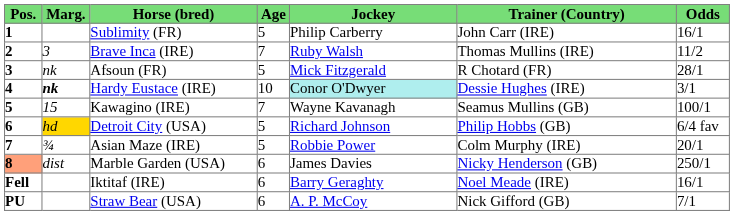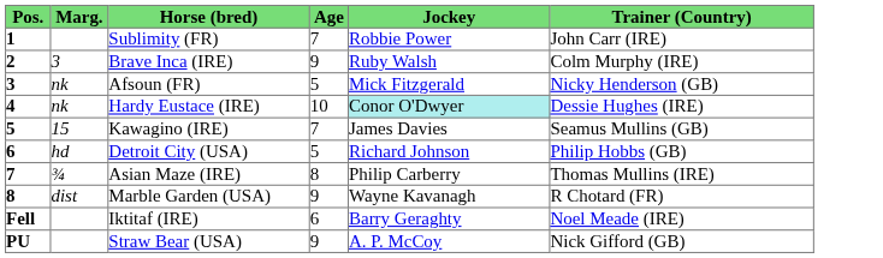- column: Odds | 16/1 | 11/2 | 28/1 | 3/1 | 100/1 | 6/4 fav | 20/1 | 250/1 | 16/1 | 7/1
Sublimity (FR) | Age: 5 -> 7
Sublimity (FR) | Jockey: Philip Carberry -> Robbie Power
Brave Inca (IRE) | Age: 7 -> 9
Brave Inca (IRE) | Trainer (Country): Thomas Mullins (IRE) -> Colm Murphy (IRE)
Afsoun (FR) | Trainer (Country): R Chotard (FR) -> Nicky Henderson (GB)
Hardy Eustace (IRE) | Marg.: bold -> normal
Kawagino (IRE) | Jockey: Wayne Kavanagh -> James Davies
Detroit City (USA) | Marg.: gold background -> no background
Asian Maze (IRE) | Age: 5 -> 8
Asian Maze (IRE) | Jockey: Robbie Power -> Philip Carberry
Asian Maze (IRE) | Trainer (Country): Colm Murphy (IRE) -> Thomas Mullins (IRE)
Marble Garden (USA) | Pos.: lightsalmon background -> no background
Marble Garden (USA) | Age: 6 -> 9
Marble Garden (USA) | Jockey: James Davies -> Wayne Kavanagh
Marble Garden (USA) | Trainer (Country): Nicky Henderson (GB) -> R Chotard (FR)
Straw Bear (USA) | Age: 6 -> 9
